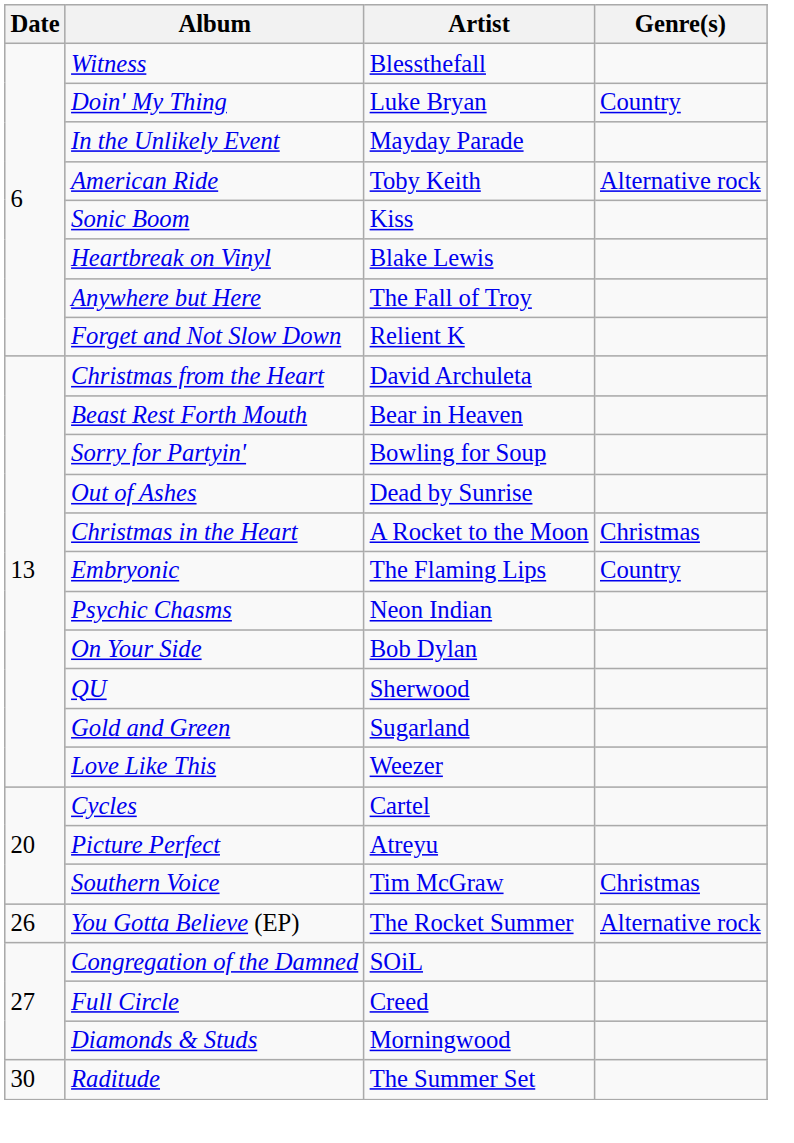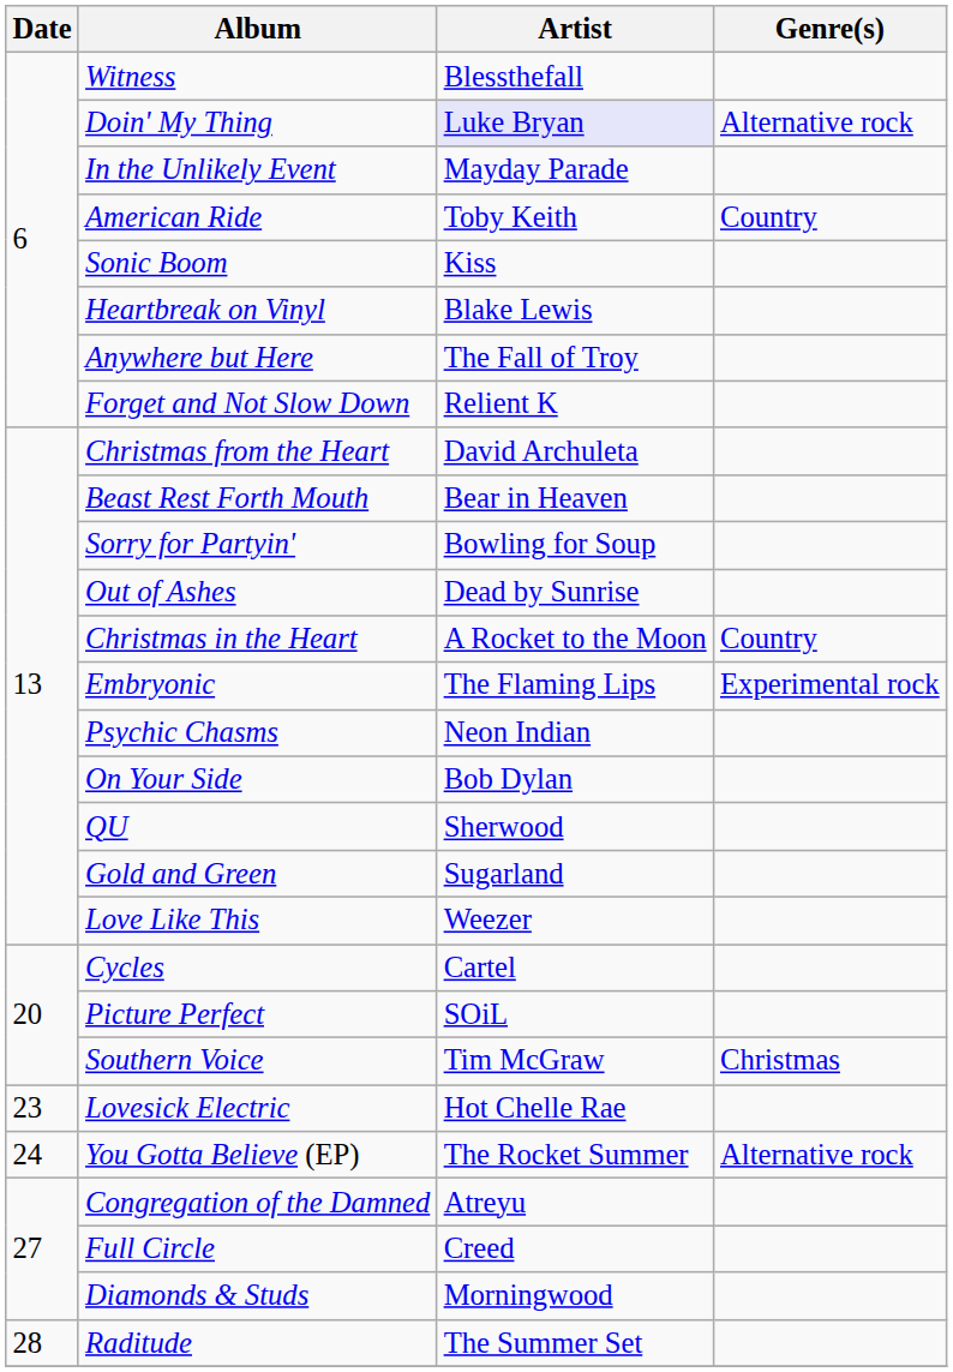Doin' My Thing | Artist: no background -> lavender background
Doin' My Thing | Genre(s): Country -> Alternative rock
American Ride | Genre(s): Alternative rock -> Country
Christmas in the Heart | Genre(s): Christmas -> Country
Embryonic | Genre(s): Country -> Experimental rock
Picture Perfect | Artist: Atreyu -> SOiL
+ row: 23 | Lovesick Electric | Hot Chelle Rae
You Gotta Believe (EP) | Date: 26 -> 24
Congregation of the Damned | Artist: SOiL -> Atreyu
Raditude | Date: 30 -> 28
